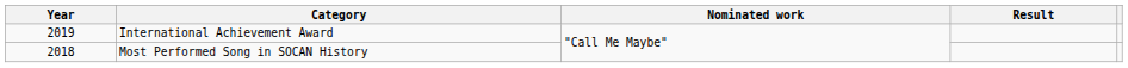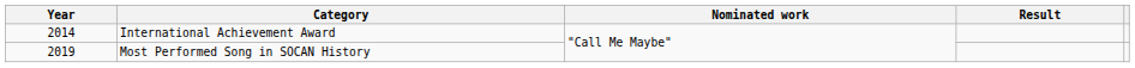International Achievement Award | Year: 2019 -> 2014
Most Performed Song in SOCAN History | Year: 2018 -> 2019
